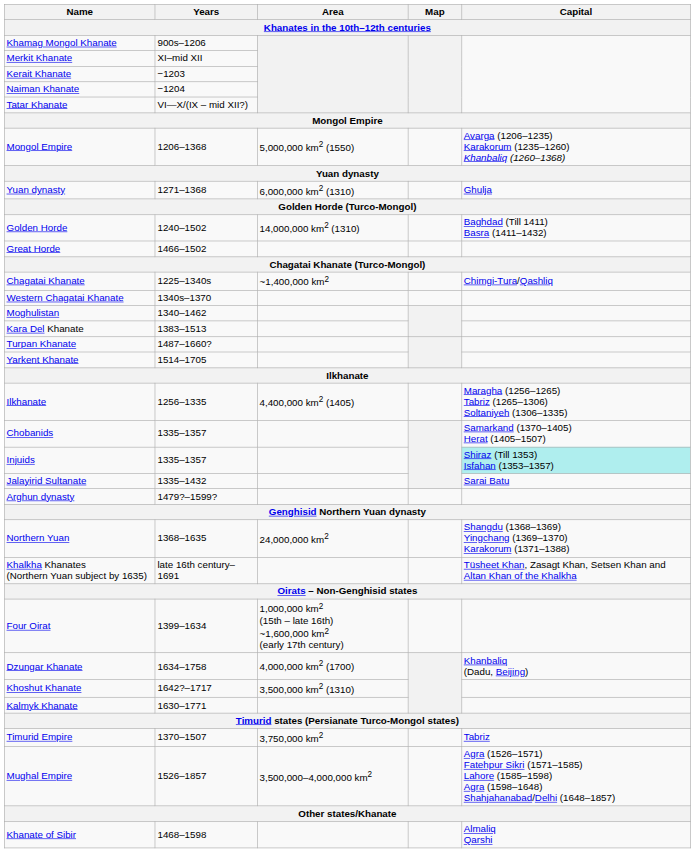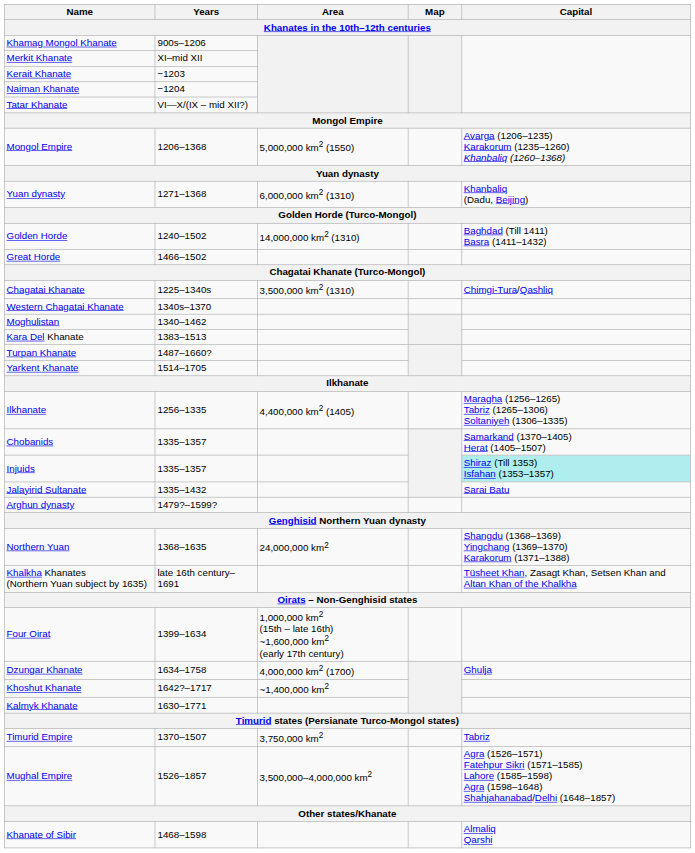Yuan dynasty / 1271–1368 | Capital: Ghulja -> Khanbaliq (Dadu, Beijing)
Chagatai Khanate | Area: ~1,400,000 km2 -> 3,500,000 km2 (1310)
Dzungar Khanate | Capital: Khanbaliq (Dadu, Beijing) -> Ghulja
Khoshut Khanate | Area: 3,500,000 km2 (1310) -> ~1,400,000 km2
